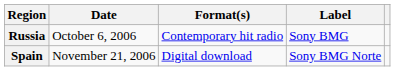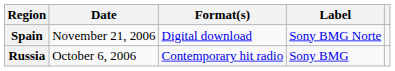rows swapped: Russia <-> Spain
